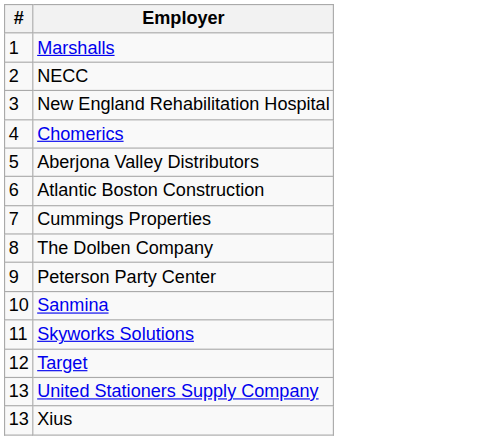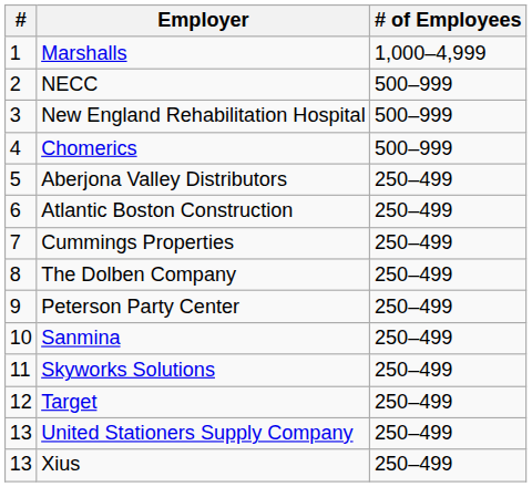+ column: # of Employees | 1,000–4,999 | 500–999 | 500–999 | 500–999 | 250–499 | 250–499 | 250–499 | 250–499 | 250–499 | 250–499 | 250–499 | 250–499 | 250–499 | 250–499
